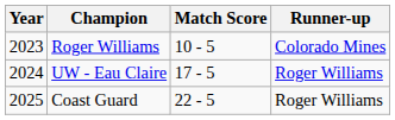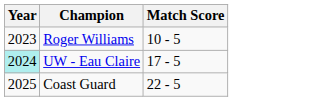- column: Runner-up | Colorado Mines | Roger Williams | Roger Williams
UW - Eau Claire | Year: no background -> paleturquoise background
